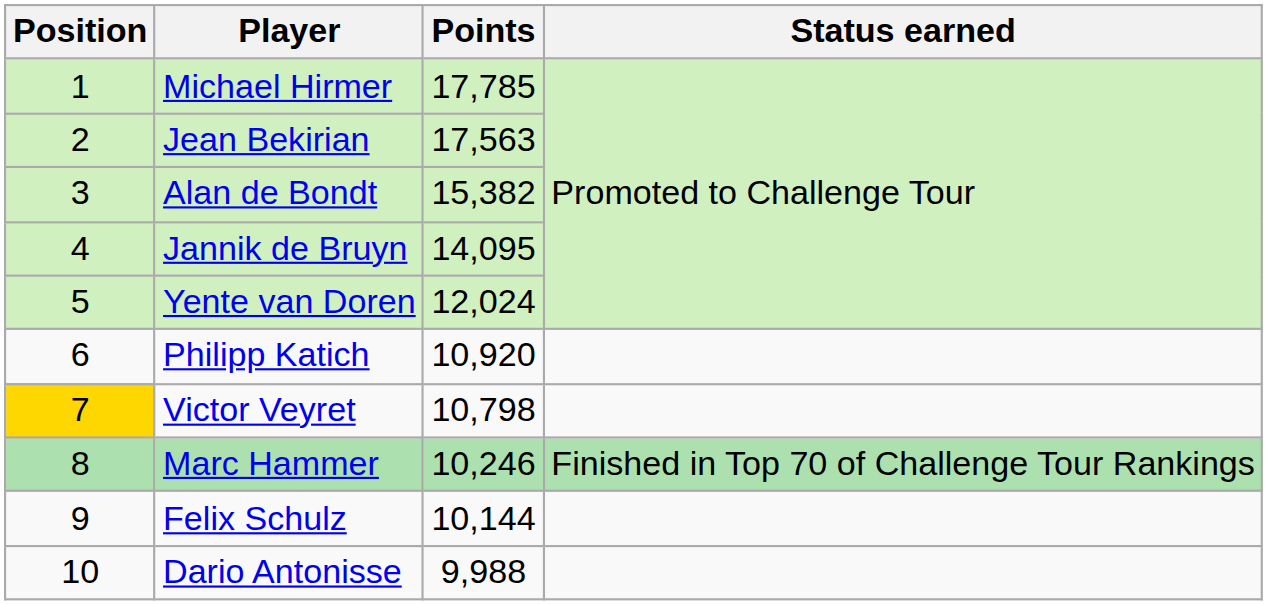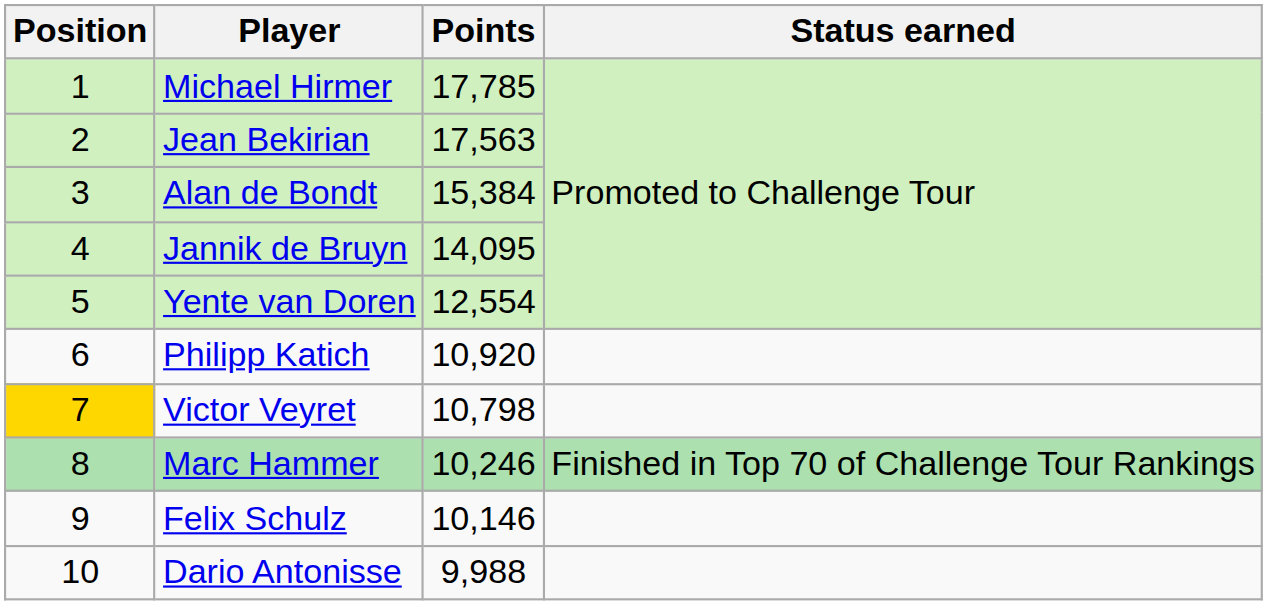Alan de Bondt | Points: 15,382 -> 15,384
Yente van Doren | Points: 12,024 -> 12,554
Felix Schulz | Points: 10,144 -> 10,146
